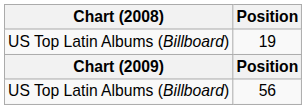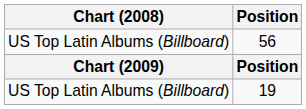rows swapped: 19 <-> 56
